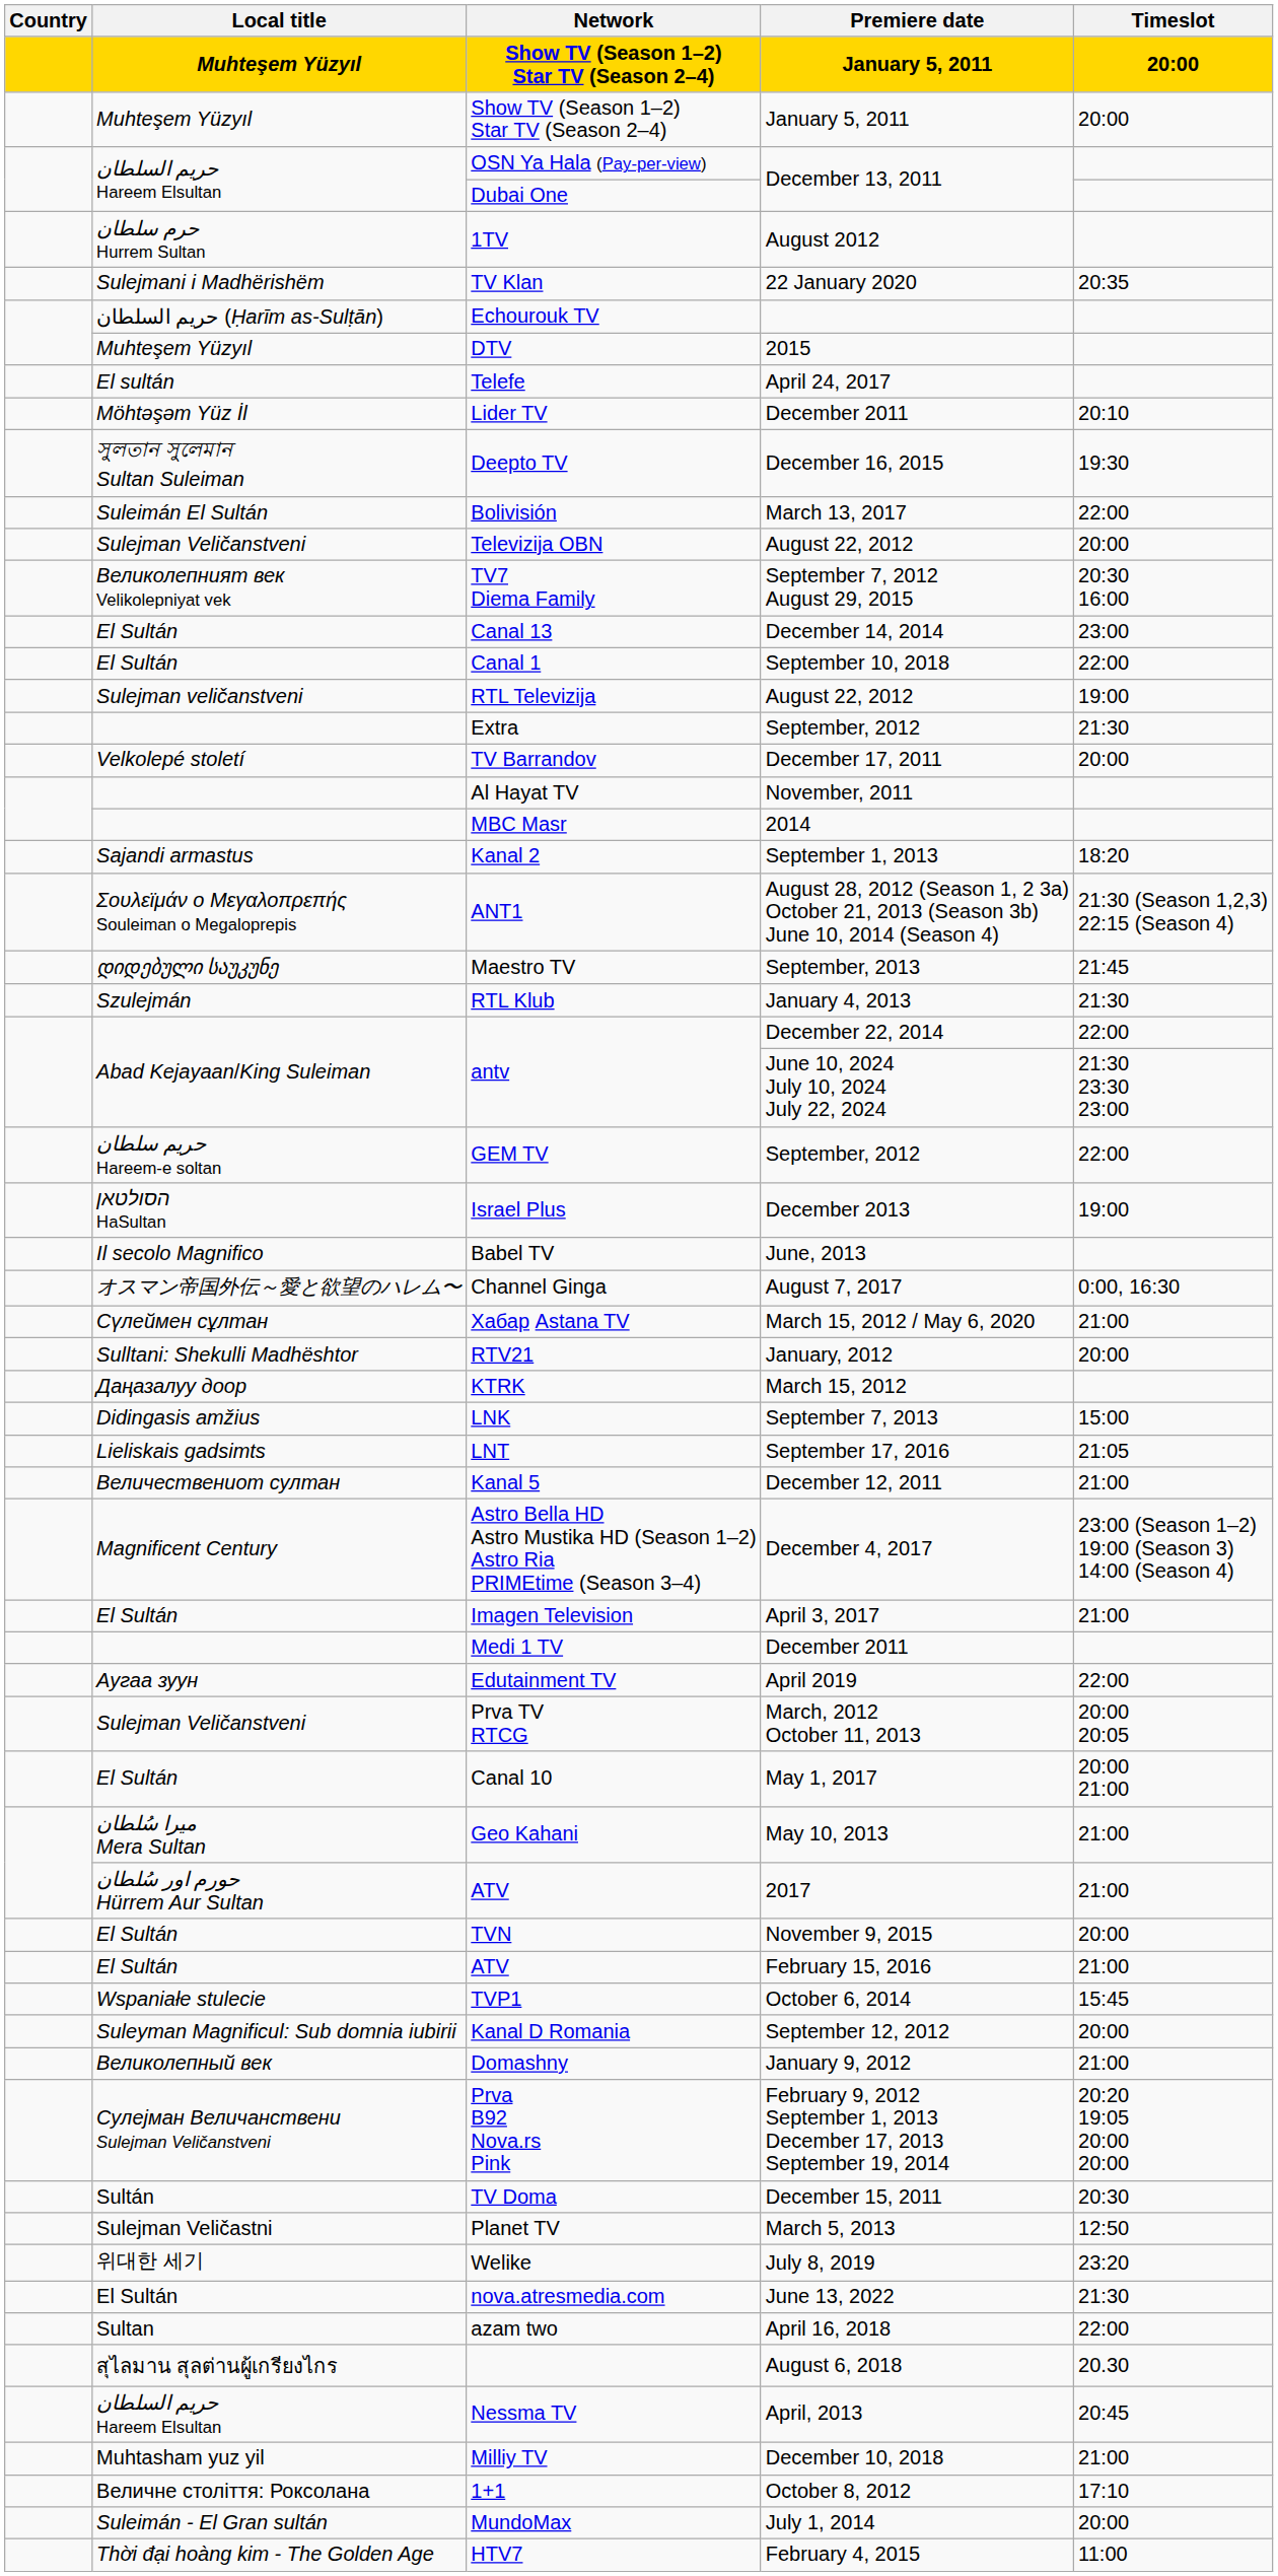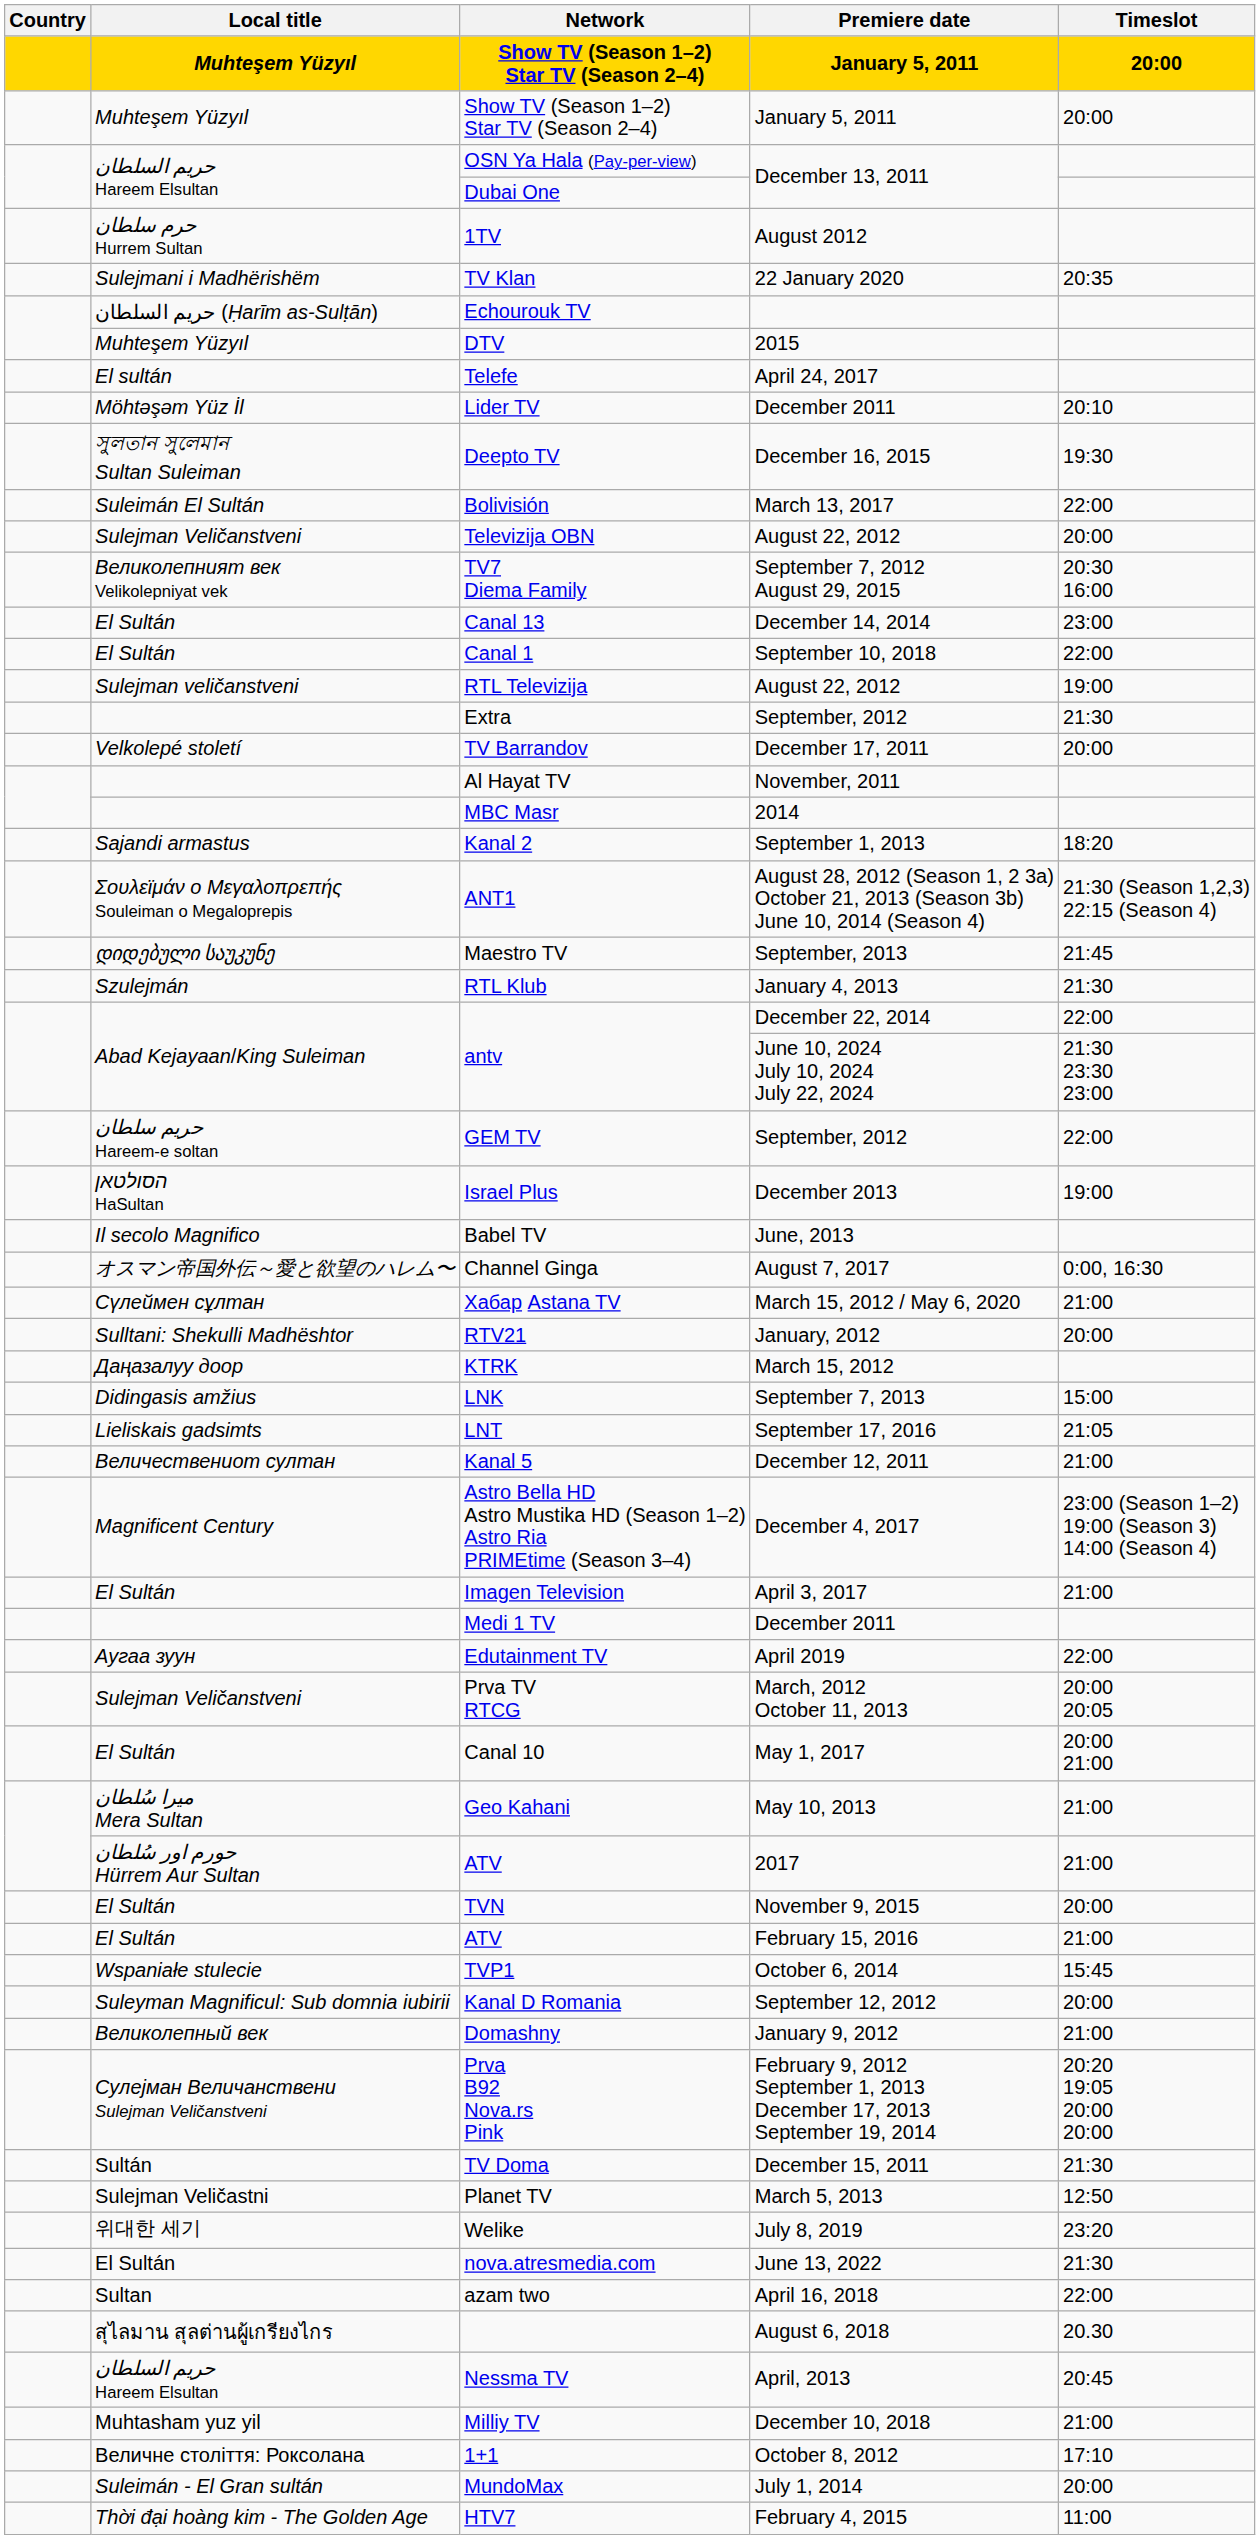TV Doma | Timeslot / 20:00: 20:30 -> 21:30
